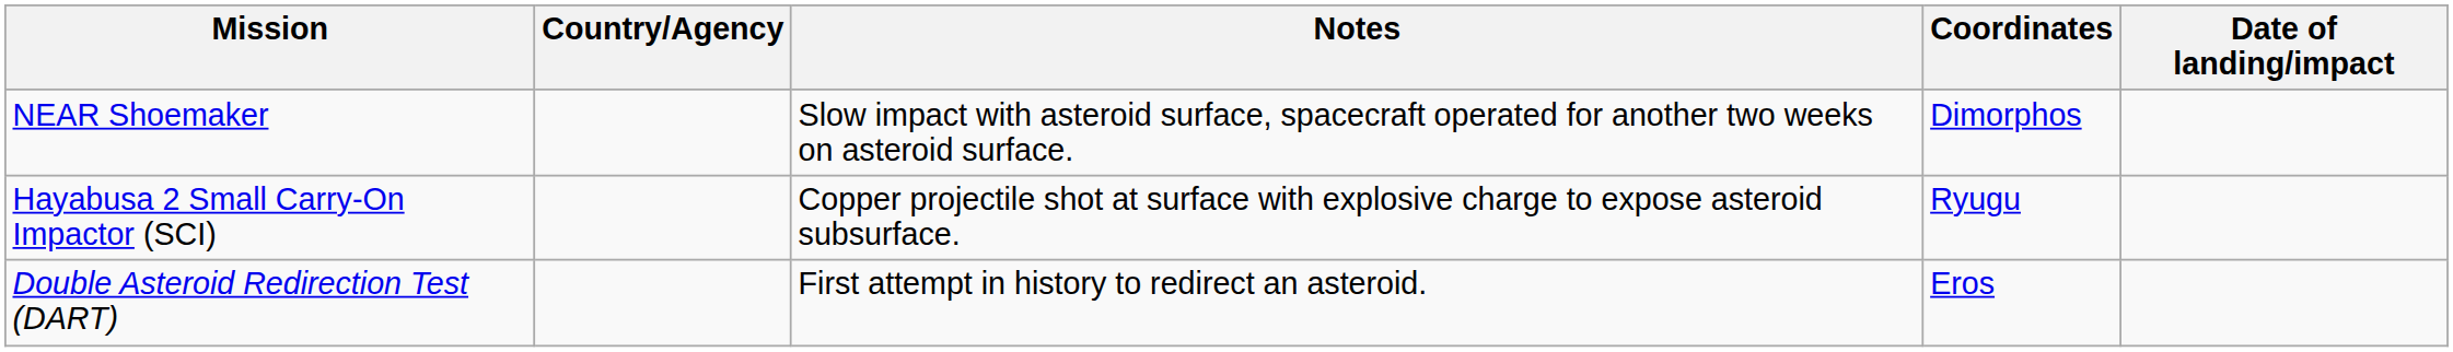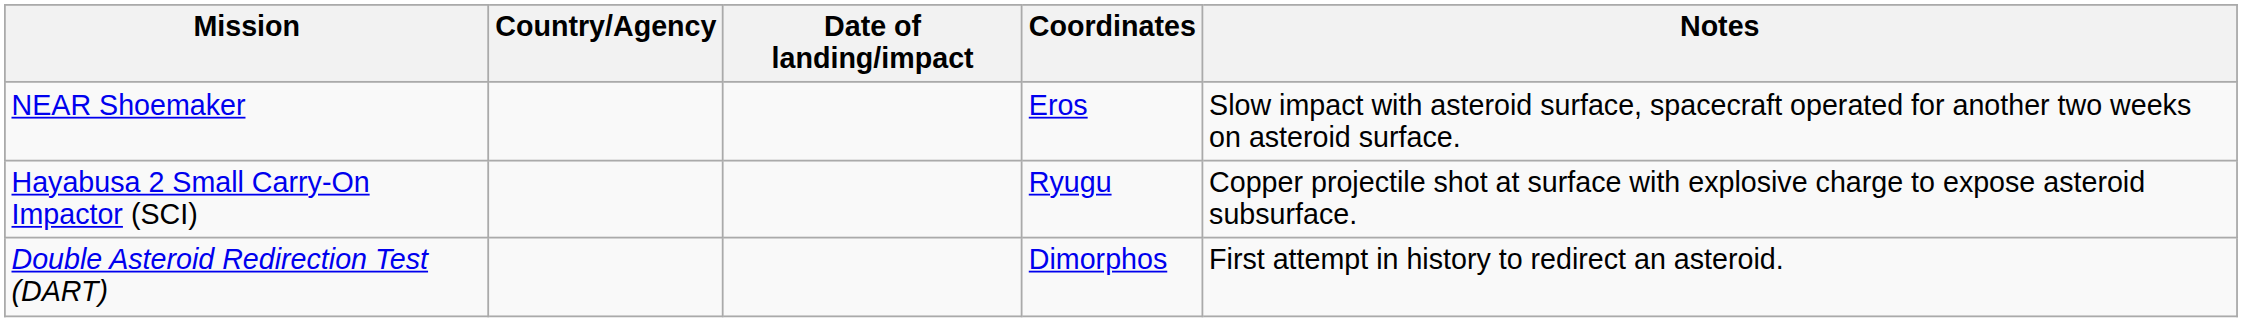columns swapped: Date of landing/impact <-> Notes
NEAR Shoemaker | Coordinates: Dimorphos -> Eros
Double Asteroid Redirection Test (DART) | Coordinates: Eros -> Dimorphos
